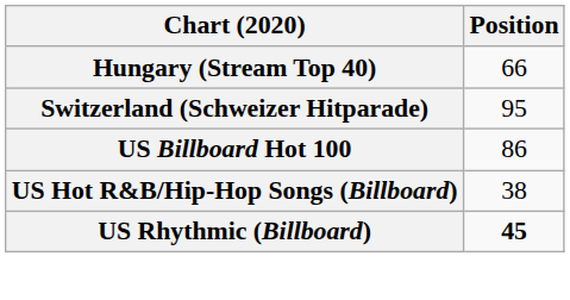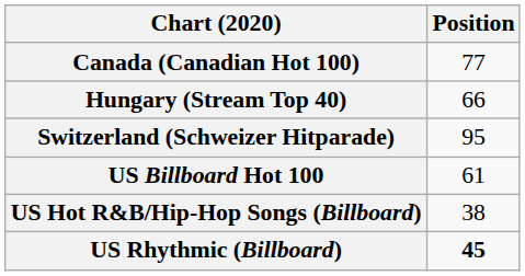+ row: Canada (Canadian Hot 100) | 77
US Billboard Hot 100 | Position: 86 -> 61
